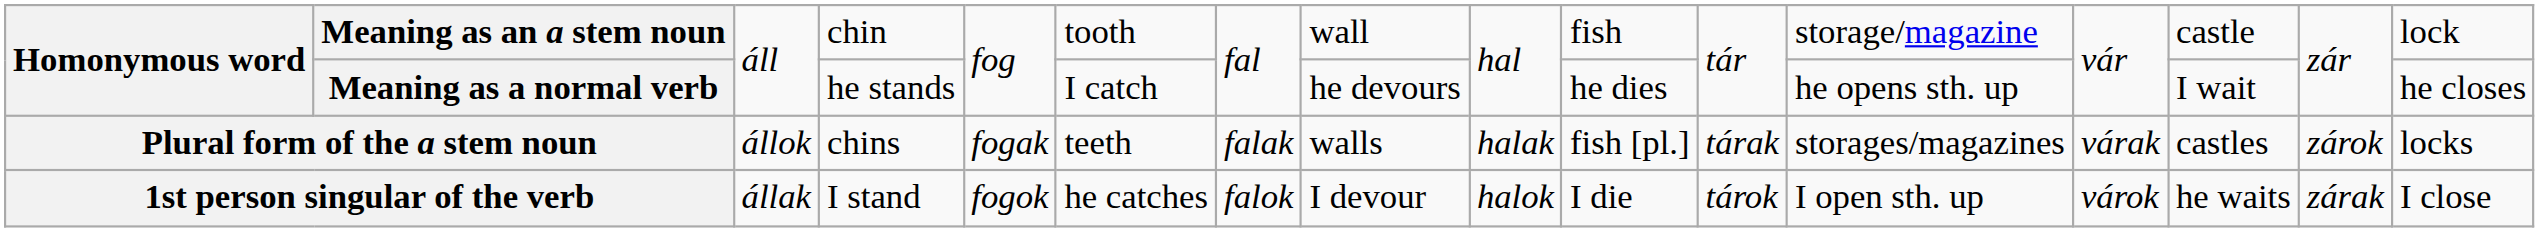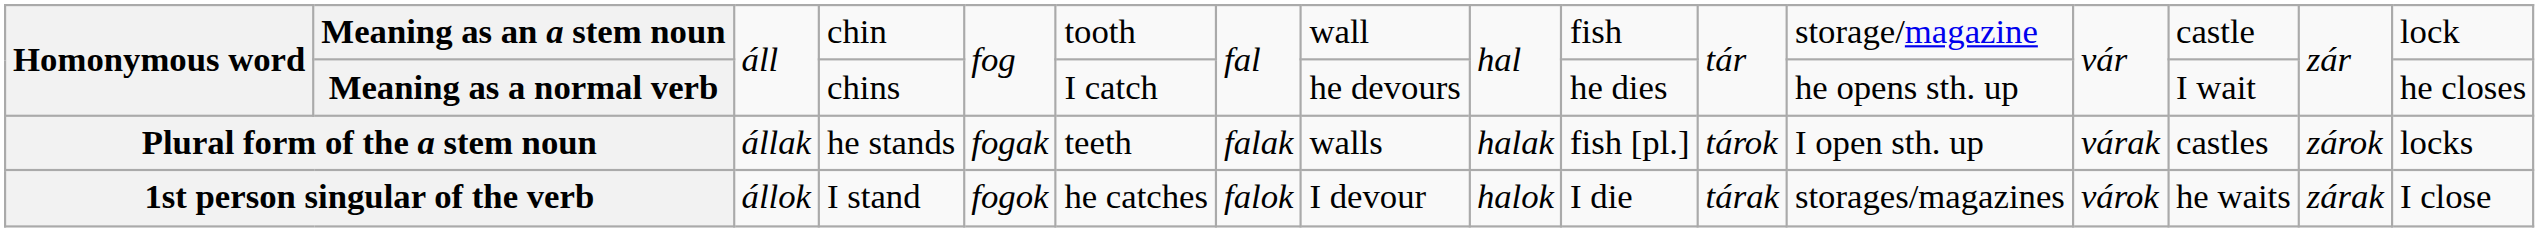Homonymous word / Meaning as a normal verb | column 4: he stands -> chins
Plural form of the a stem noun | column 3: állok -> állak
Plural form of the a stem noun | column 4: chins -> he stands
Plural form of the a stem noun | column 11: tárak -> tárok
Plural form of the a stem noun | column 12: storages/magazines -> I open sth. up
1st person singular of the verb | column 3: állak -> állok
1st person singular of the verb | column 11: tárok -> tárak
1st person singular of the verb | column 12: I open sth. up -> storages/magazines
